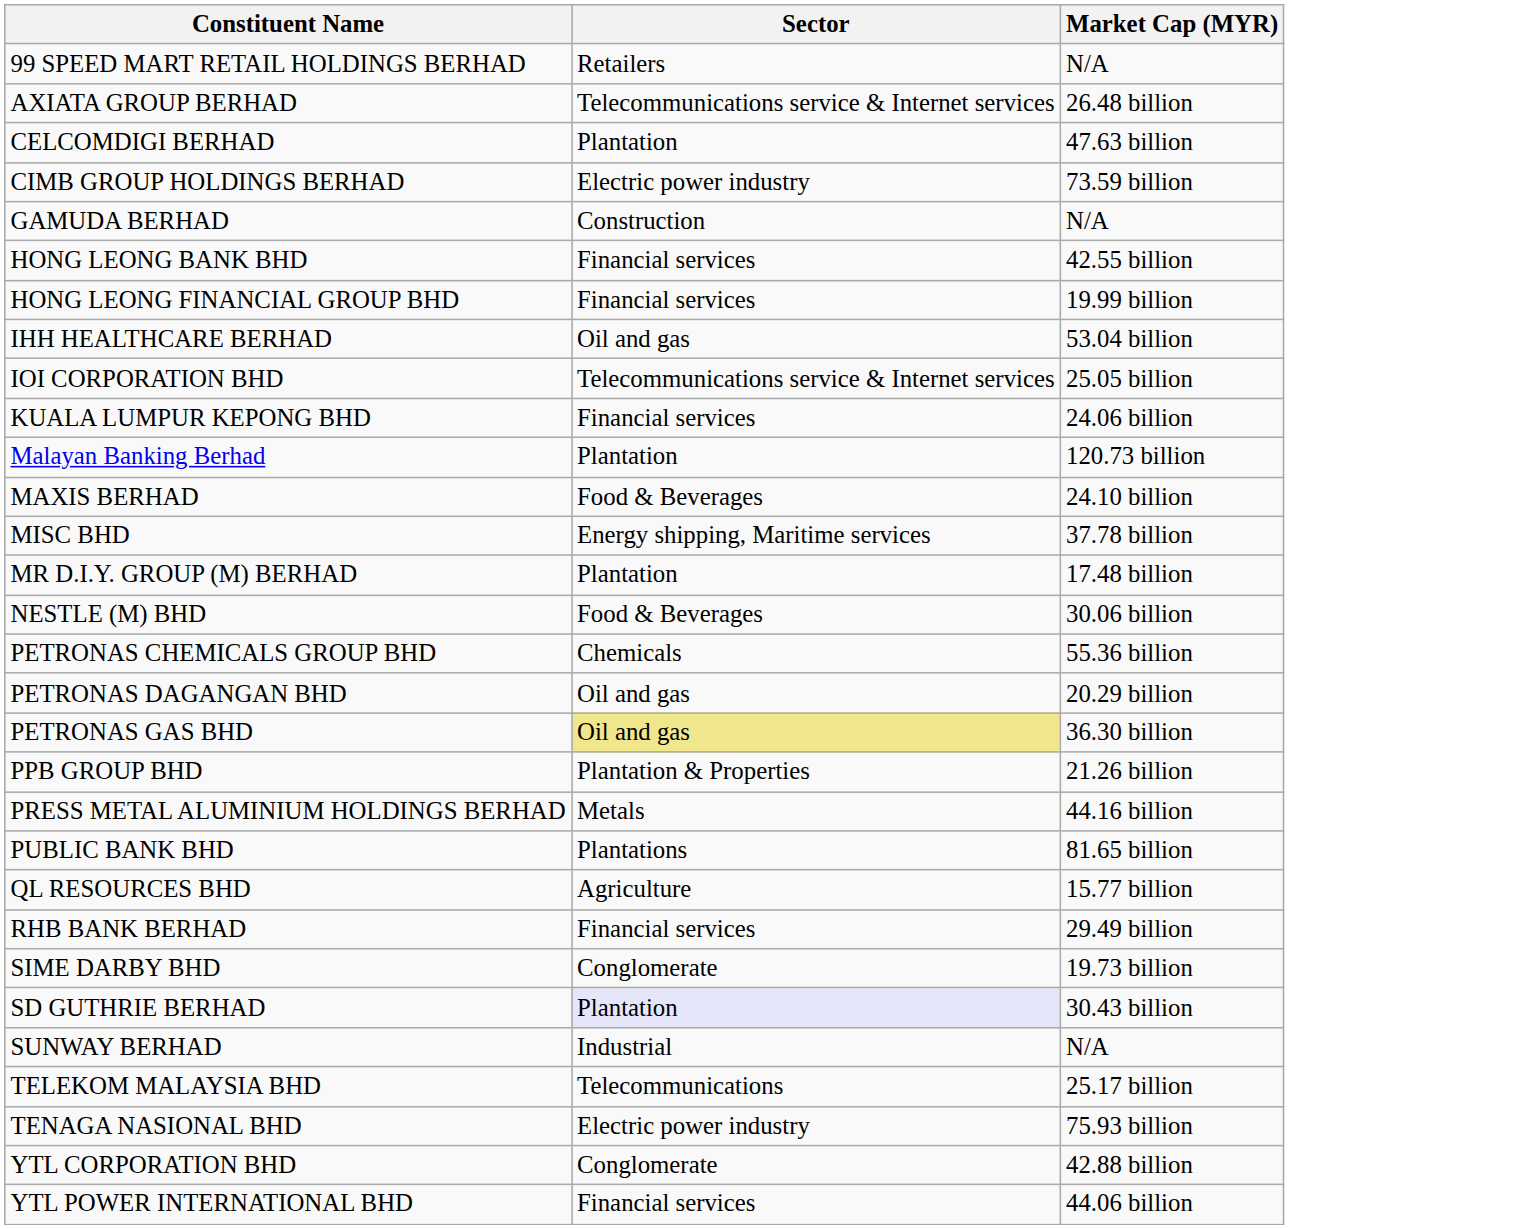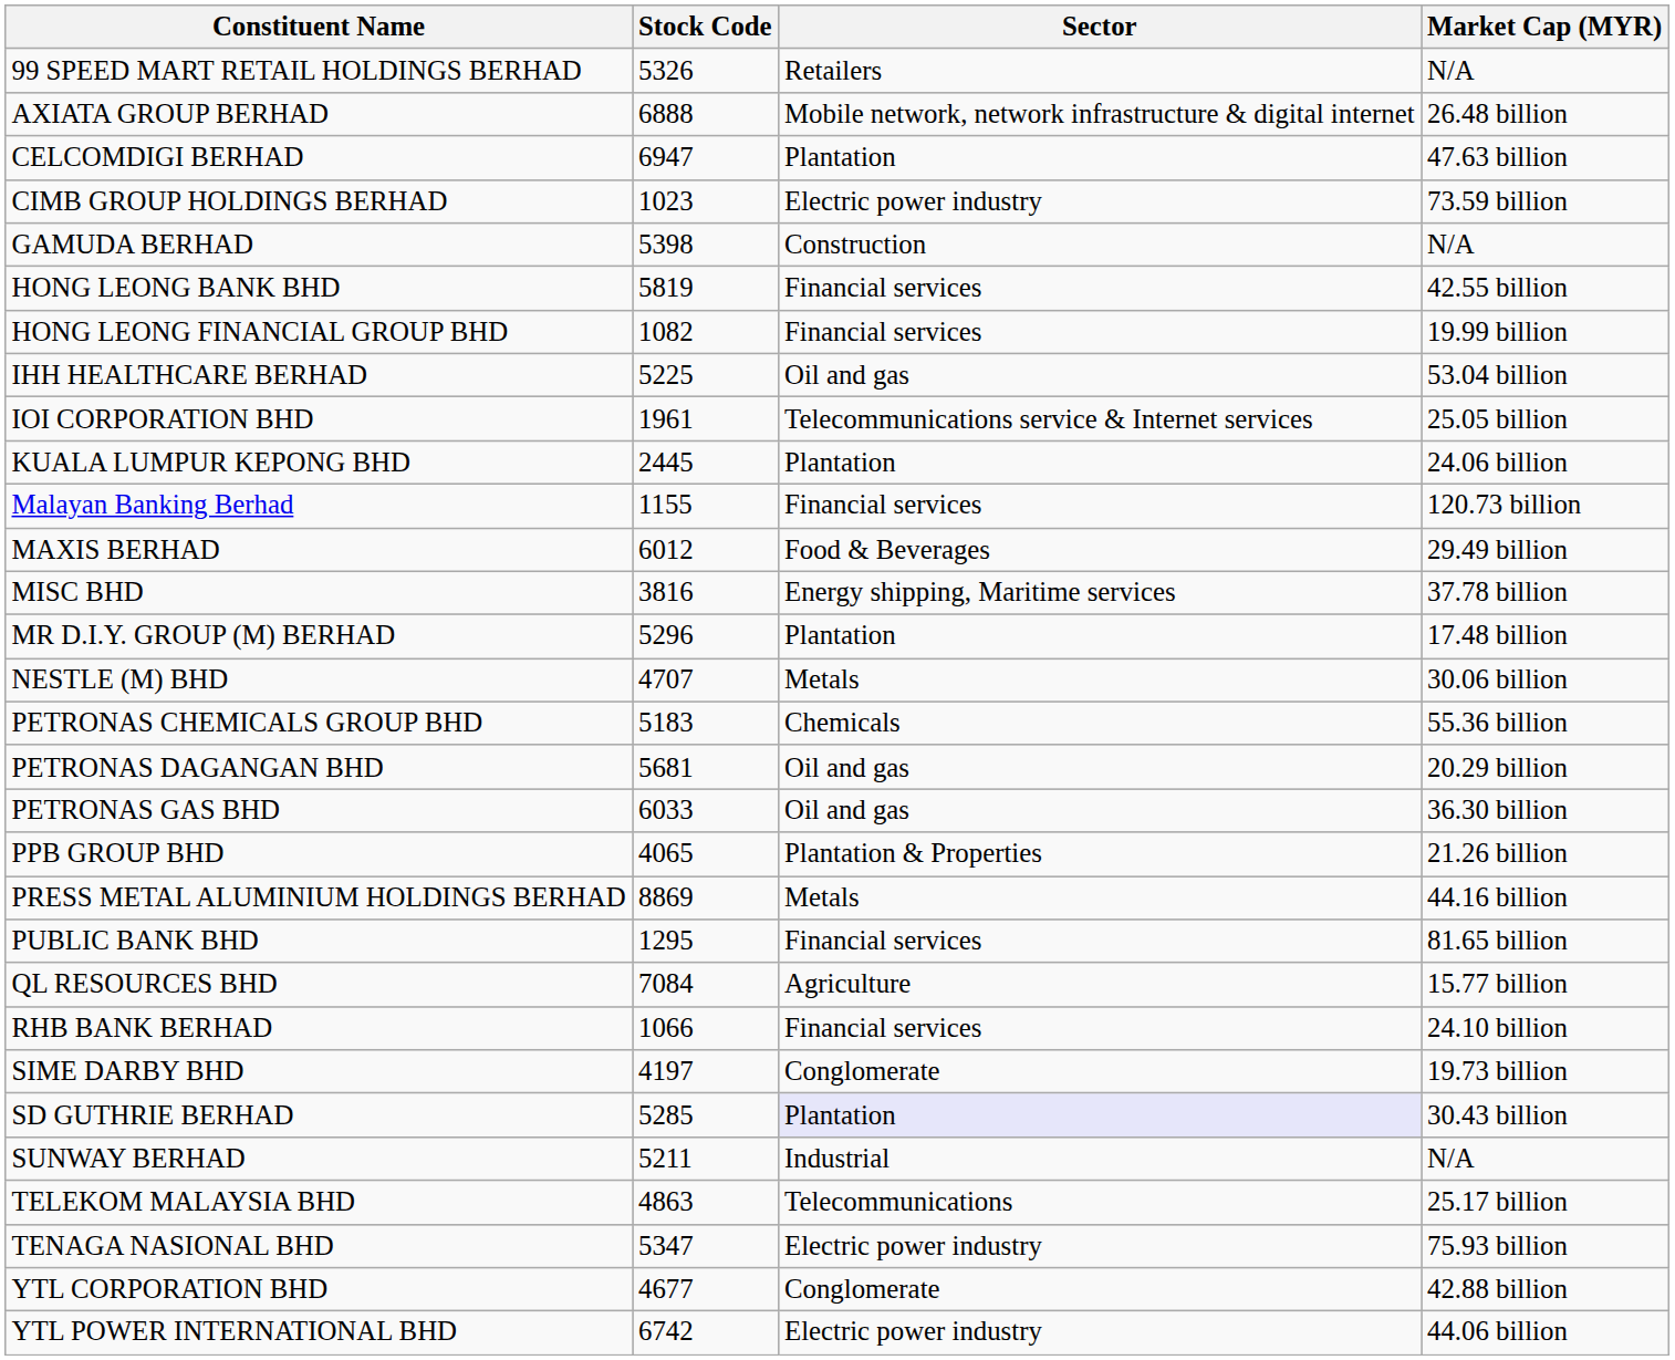+ column: Stock Code | 5326 | 6888 | 6947 | 1023 | 5398 | 5819 | 1082 | 5225 | 1961 | 2445 | 1155 | 6012 | 3816 | 5296 | 4707 | 5183 | 5681 | 6033 | 4065 | 8869 | 1295 | 7084 | 1066 | 4197 | 5285 | 5211 | 4863 | 5347 | 4677 | 6742
AXIATA GROUP BERHAD | Sector: Telecommunications service & Internet services -> Mobile network, network infrastructure & digital internet
KUALA LUMPUR KEPONG BHD | Sector: Financial services -> Plantation
Malayan Banking Berhad | Sector: Plantation -> Financial services
MAXIS BERHAD | Market Cap (MYR): 24.10 billion -> 29.49 billion
NESTLE (M) BHD | Sector: Food & Beverages -> Metals
PETRONAS GAS BHD | Sector: khaki background -> no background
PUBLIC BANK BHD | Sector: Plantations -> Financial services
RHB BANK BERHAD | Market Cap (MYR): 29.49 billion -> 24.10 billion
YTL POWER INTERNATIONAL BHD | Sector: Financial services -> Electric power industry
